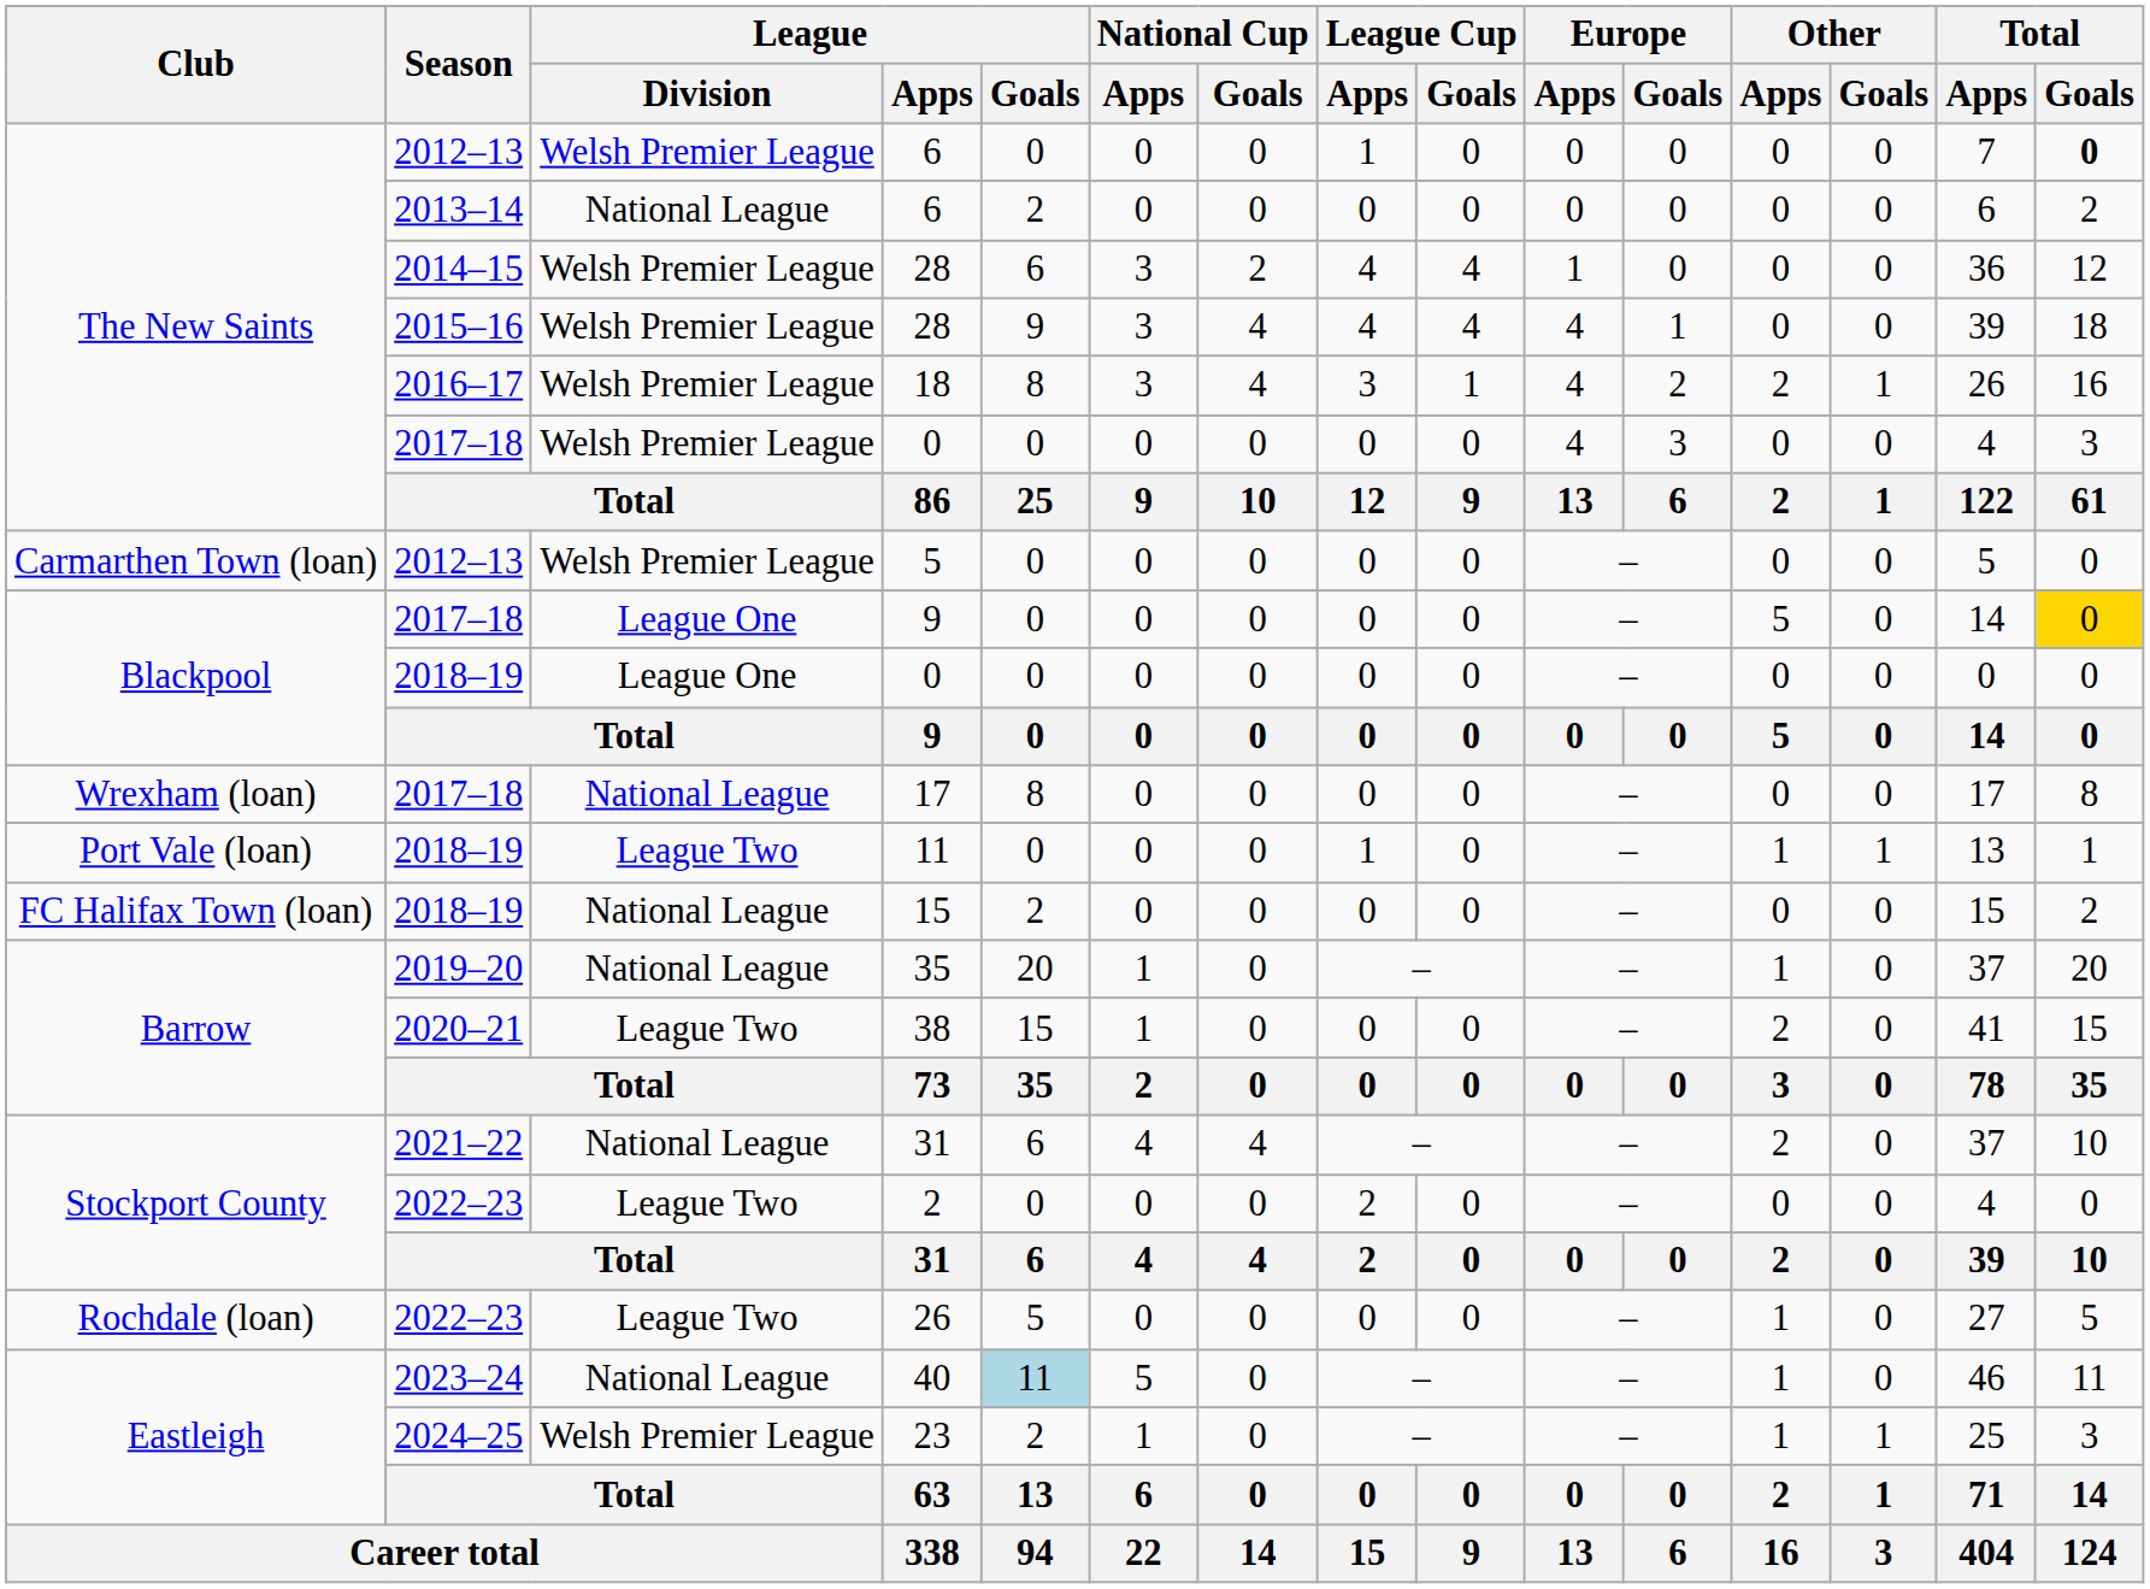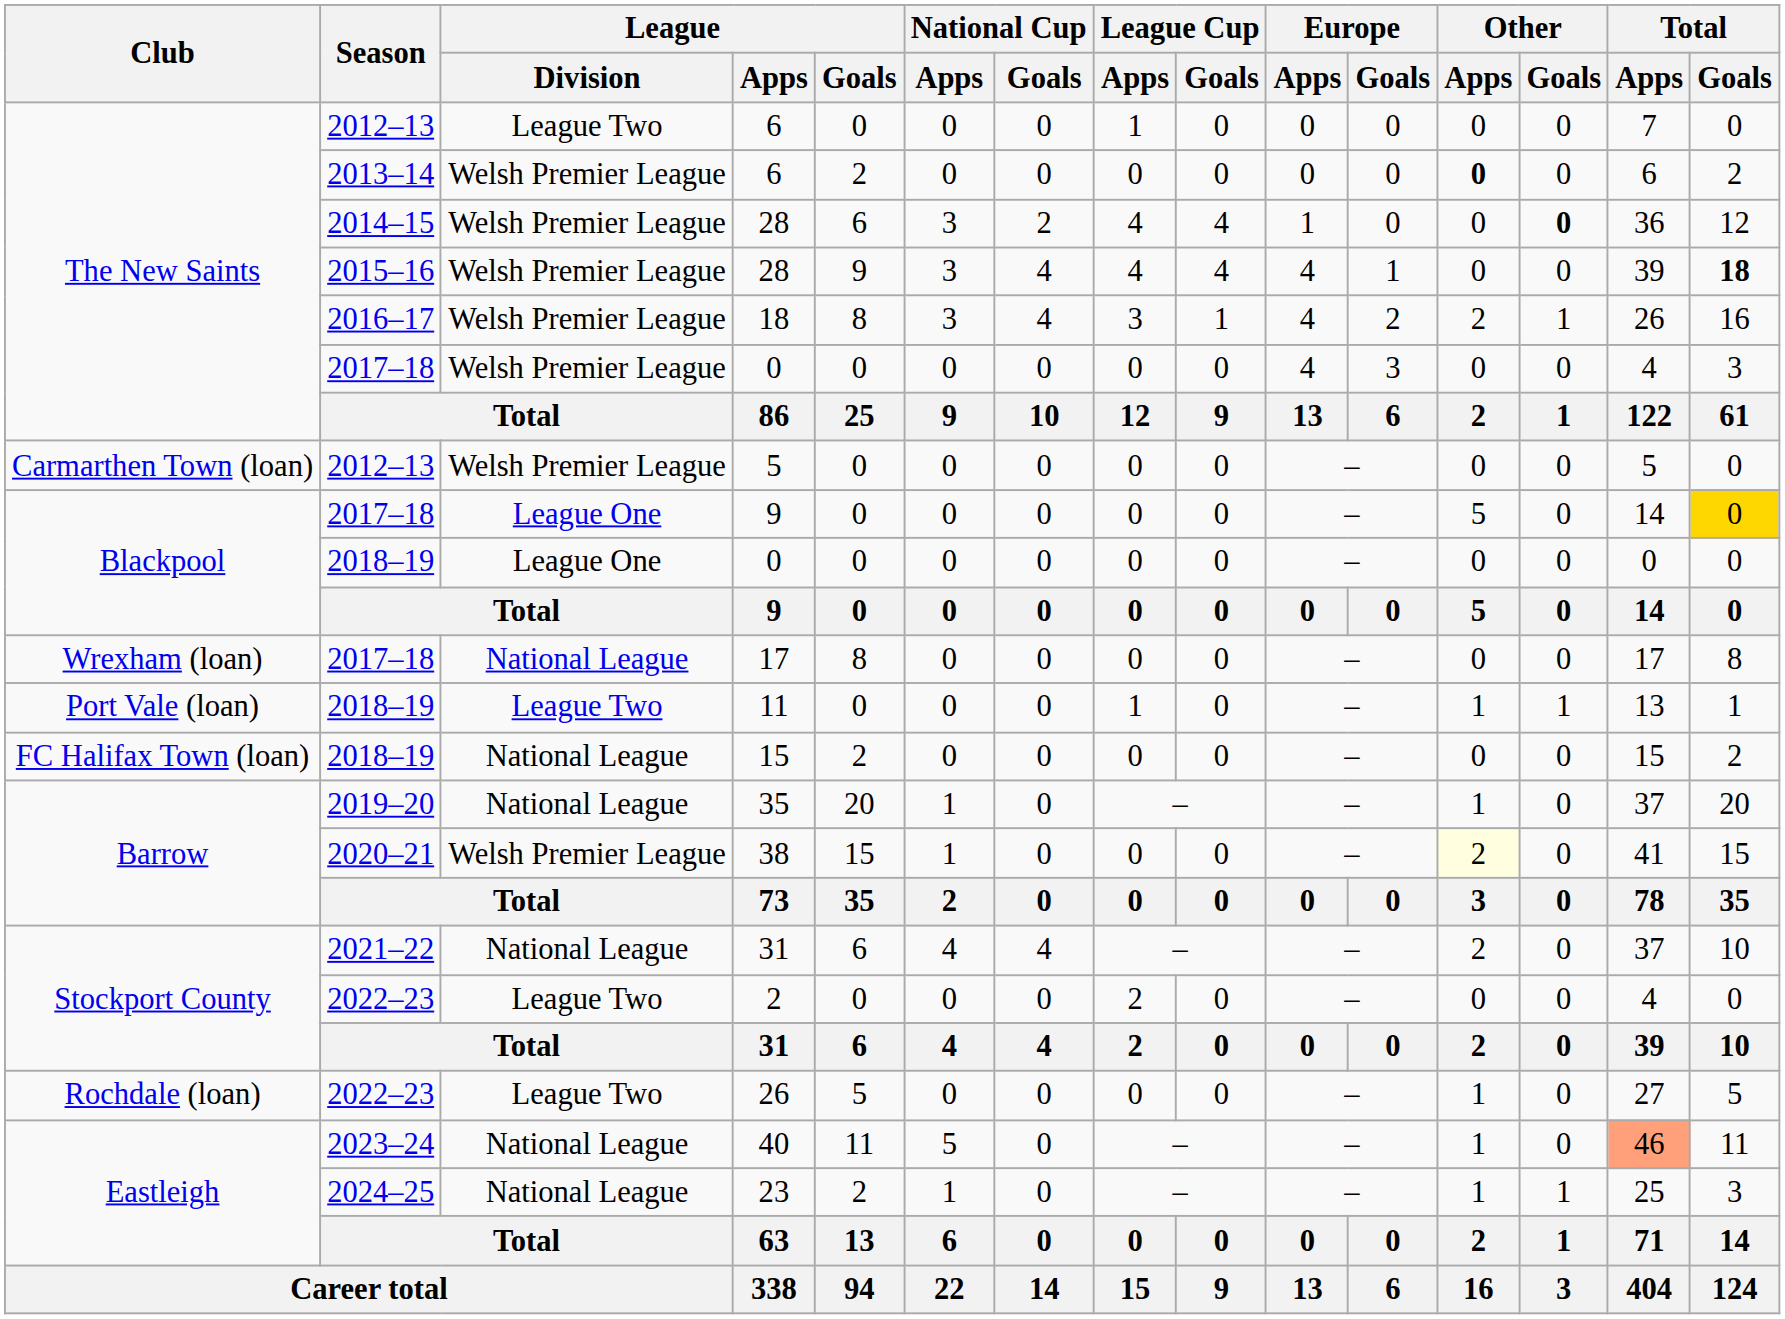2012–13 / 6 | League / Division: Welsh Premier League -> League Two
2012–13 / 6 | Total / Goals: bold -> normal
2013–14 / 6 | League / Division: National League -> Welsh Premier League
2013–14 / 6 | Other / Apps: normal -> bold
2014–15 / 28 | Other / Goals: normal -> bold
2015–16 / 28 | Total / Goals: normal -> bold
38 | League / Division: League Two -> Welsh Premier League
38 | Other / Apps: no background -> lightyellow background
40 | League / Goals: lightblue background -> no background
40 | Total / Apps: no background -> lightsalmon background
23 | League / Division: Welsh Premier League -> National League
